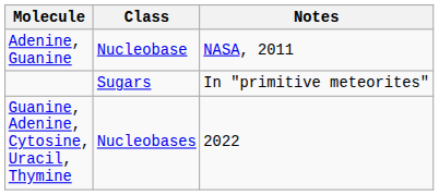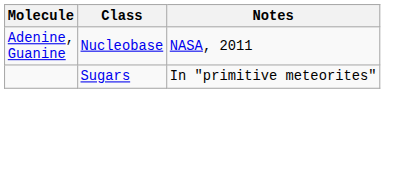- row: Guanine, Adenine, Cytosine, Uracil, Thymine | Nucleobases | 2022
